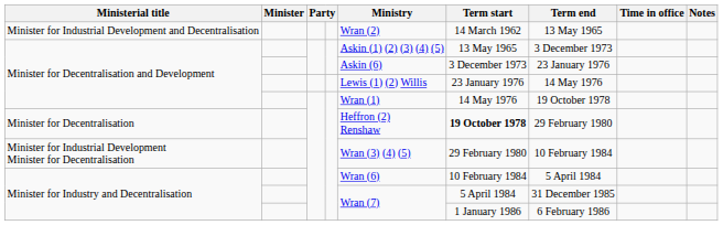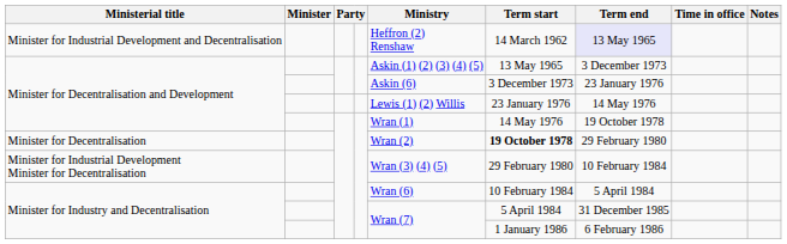Minister for Industrial Development and Decentralisation | Ministry: Wran (2) -> Heffron (2) Renshaw
Minister for Industrial Development and Decentralisation | Term end: no background -> lavender background
Minister for Decentralisation | Ministry: Heffron (2) Renshaw -> Wran (2)
